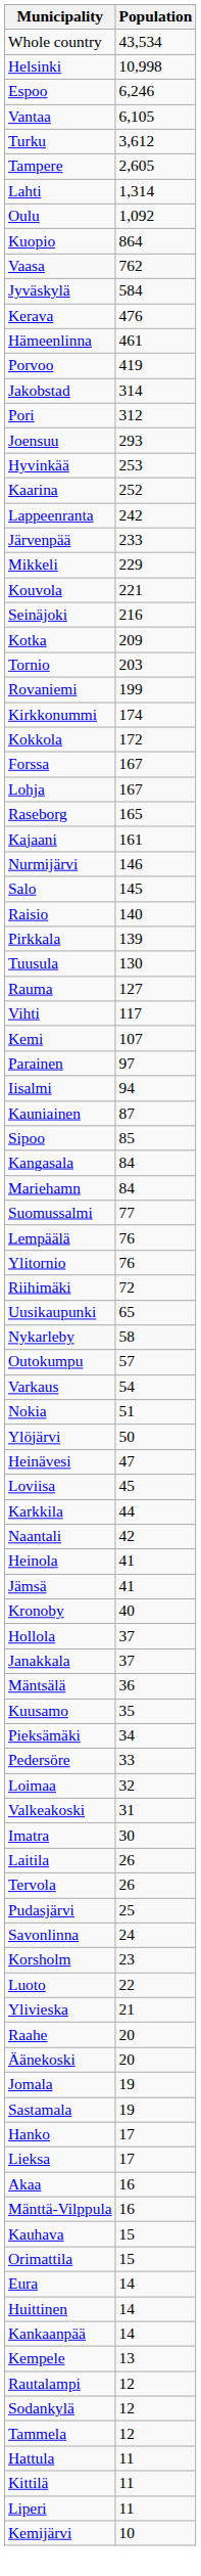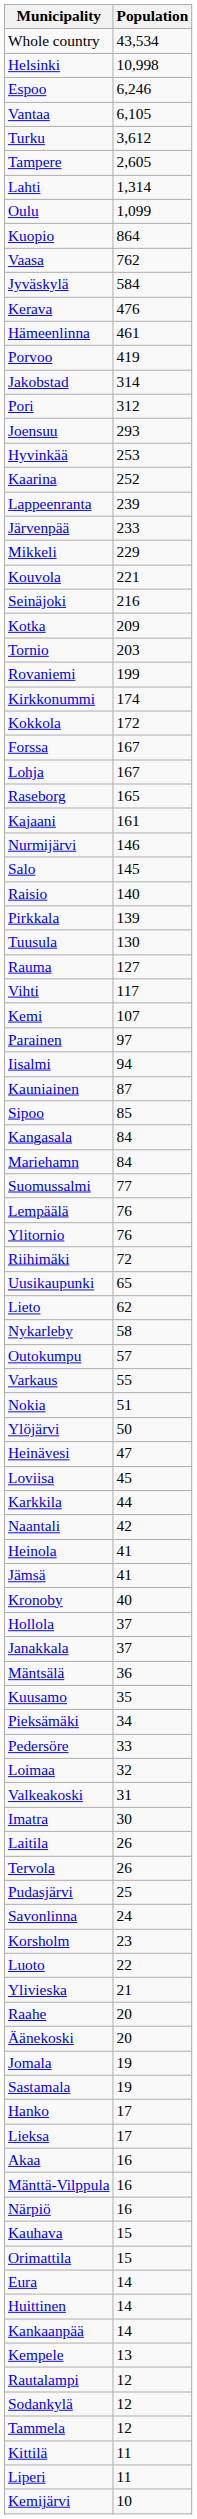Oulu | Population: 1,092 -> 1,099
Lappeenranta | Population: 242 -> 239
+ row: Lieto | 62
Varkaus | Population: 54 -> 55
+ row: Närpiö | 16
- row: Hattula | 11
